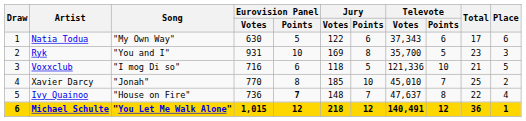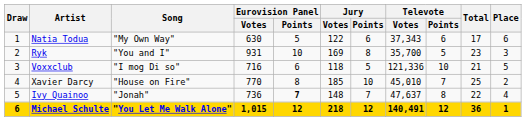Xavier Darcy | Song: "Jonah" -> "House on Fire"
Ivy Quainoo | Song: "House on Fire" -> "Jonah"
